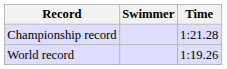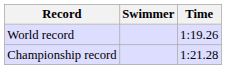rows swapped: World record <-> Championship record
